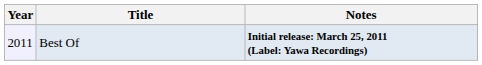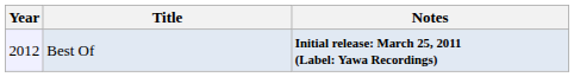Best Of | Year: 2011 -> 2012
